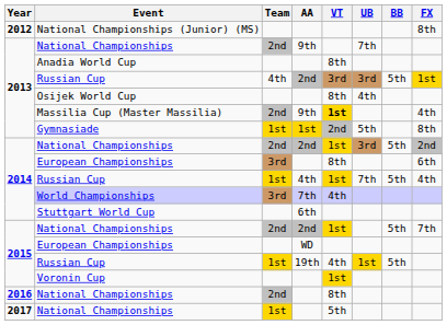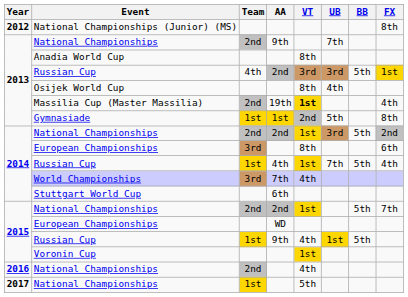Massilia Cup (Master Massilia) | AA: 9th -> 19th
2015 / Russian Cup | AA: 19th -> 9th
2016 / National Championships | VT: 8th -> 4th
